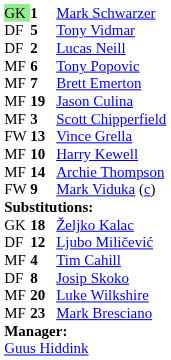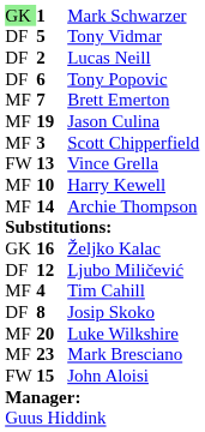Tony Popovic | column 1: MF -> DF
- row: FW | 9 | Mark Viduka (c)
Željko Kalac | column 2: 18 -> 16
+ row: FW | 15 | John Aloisi
